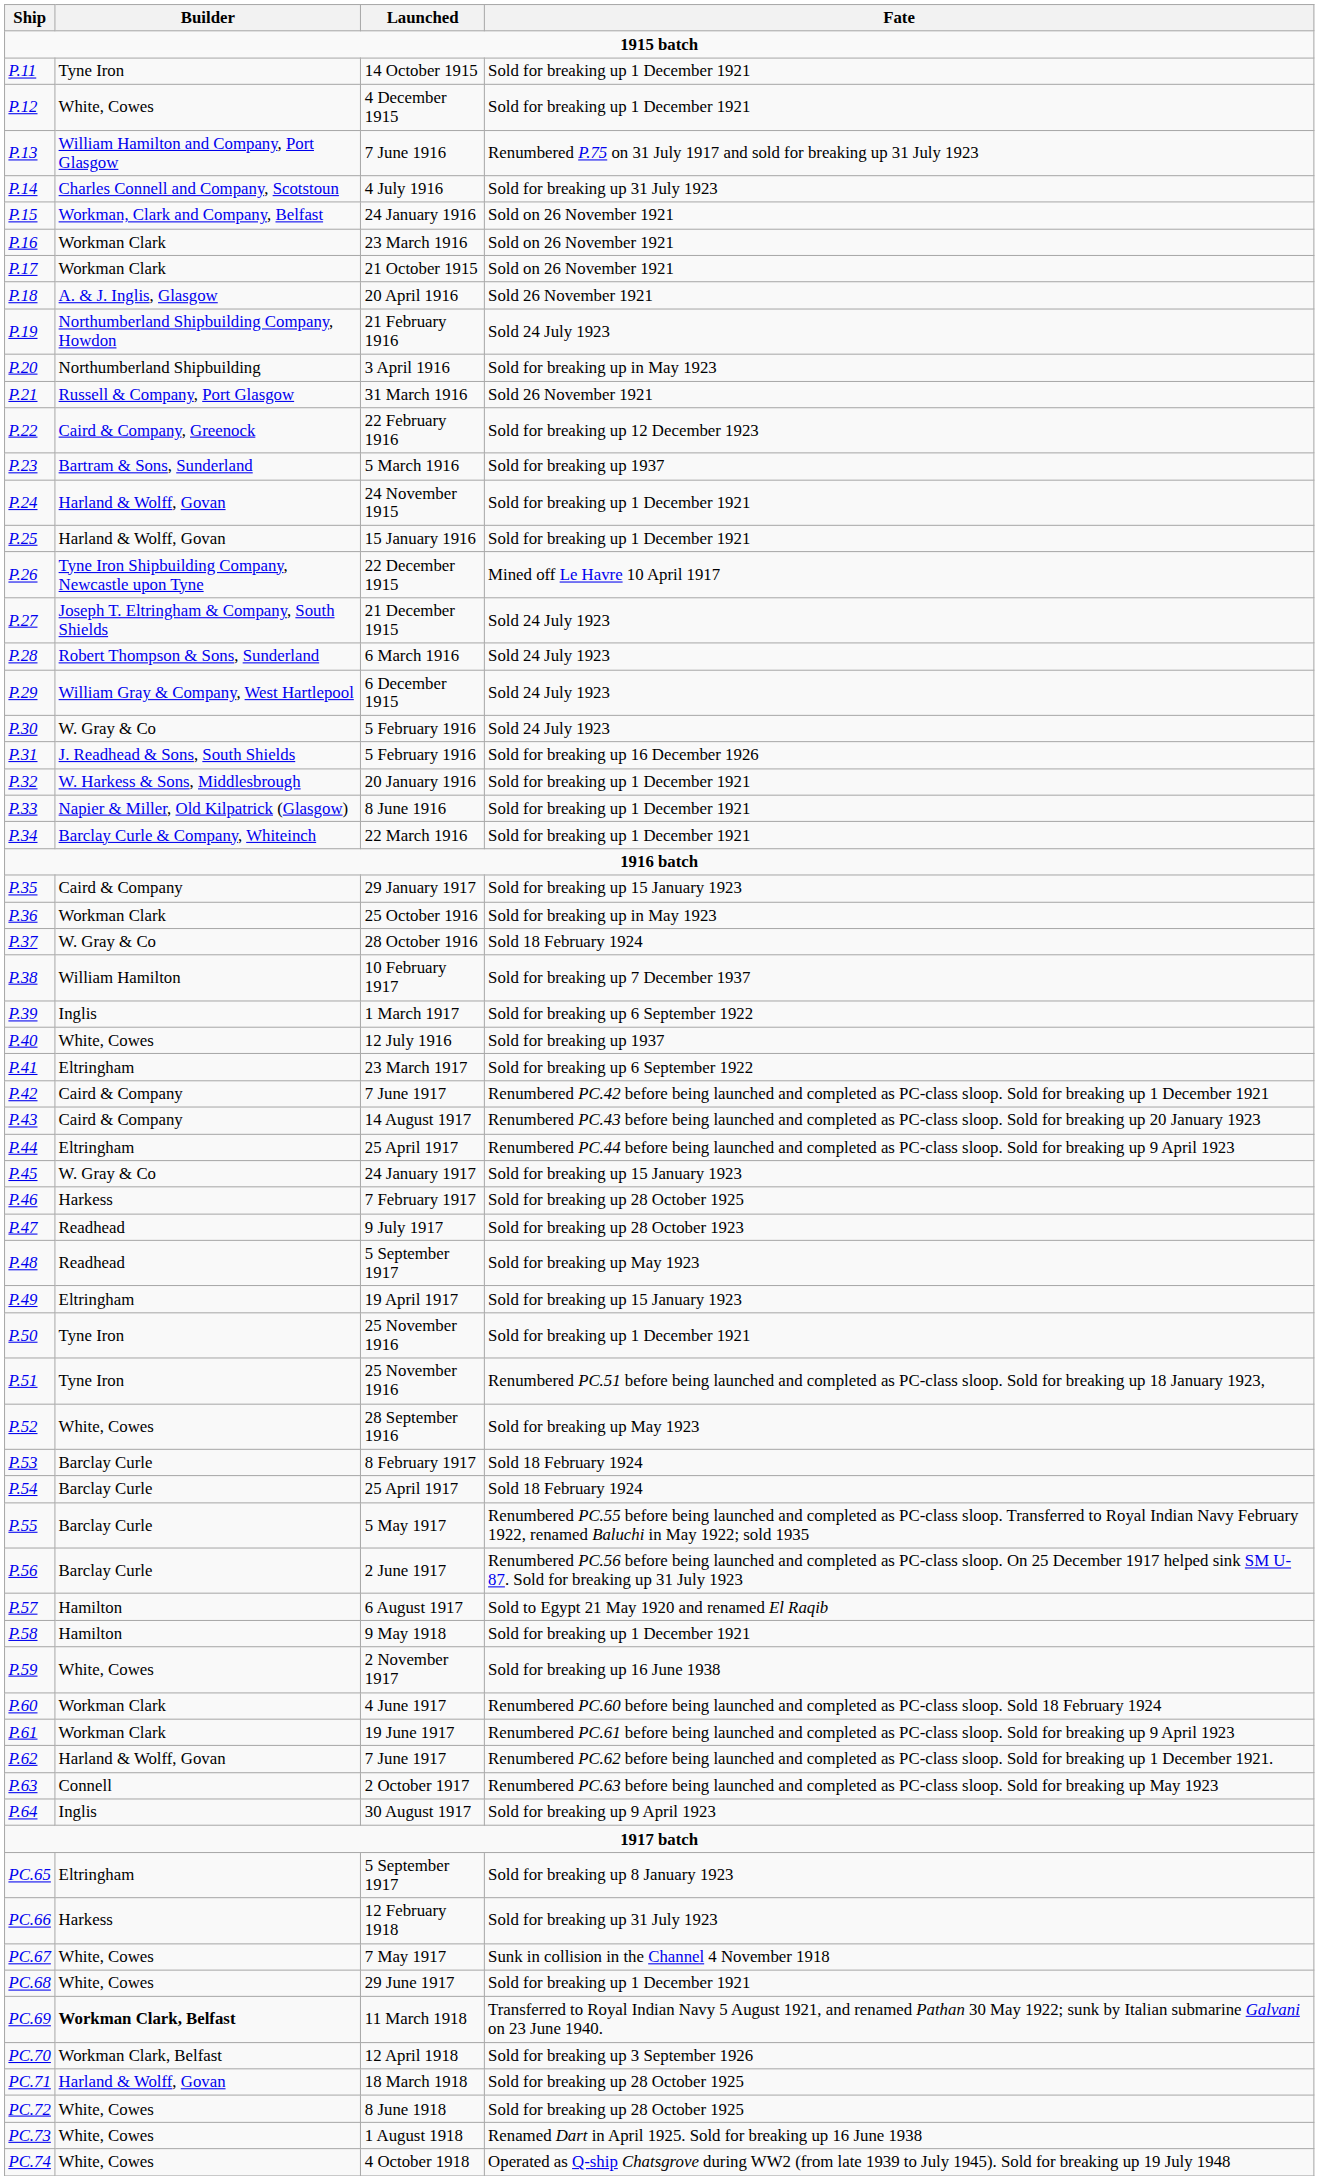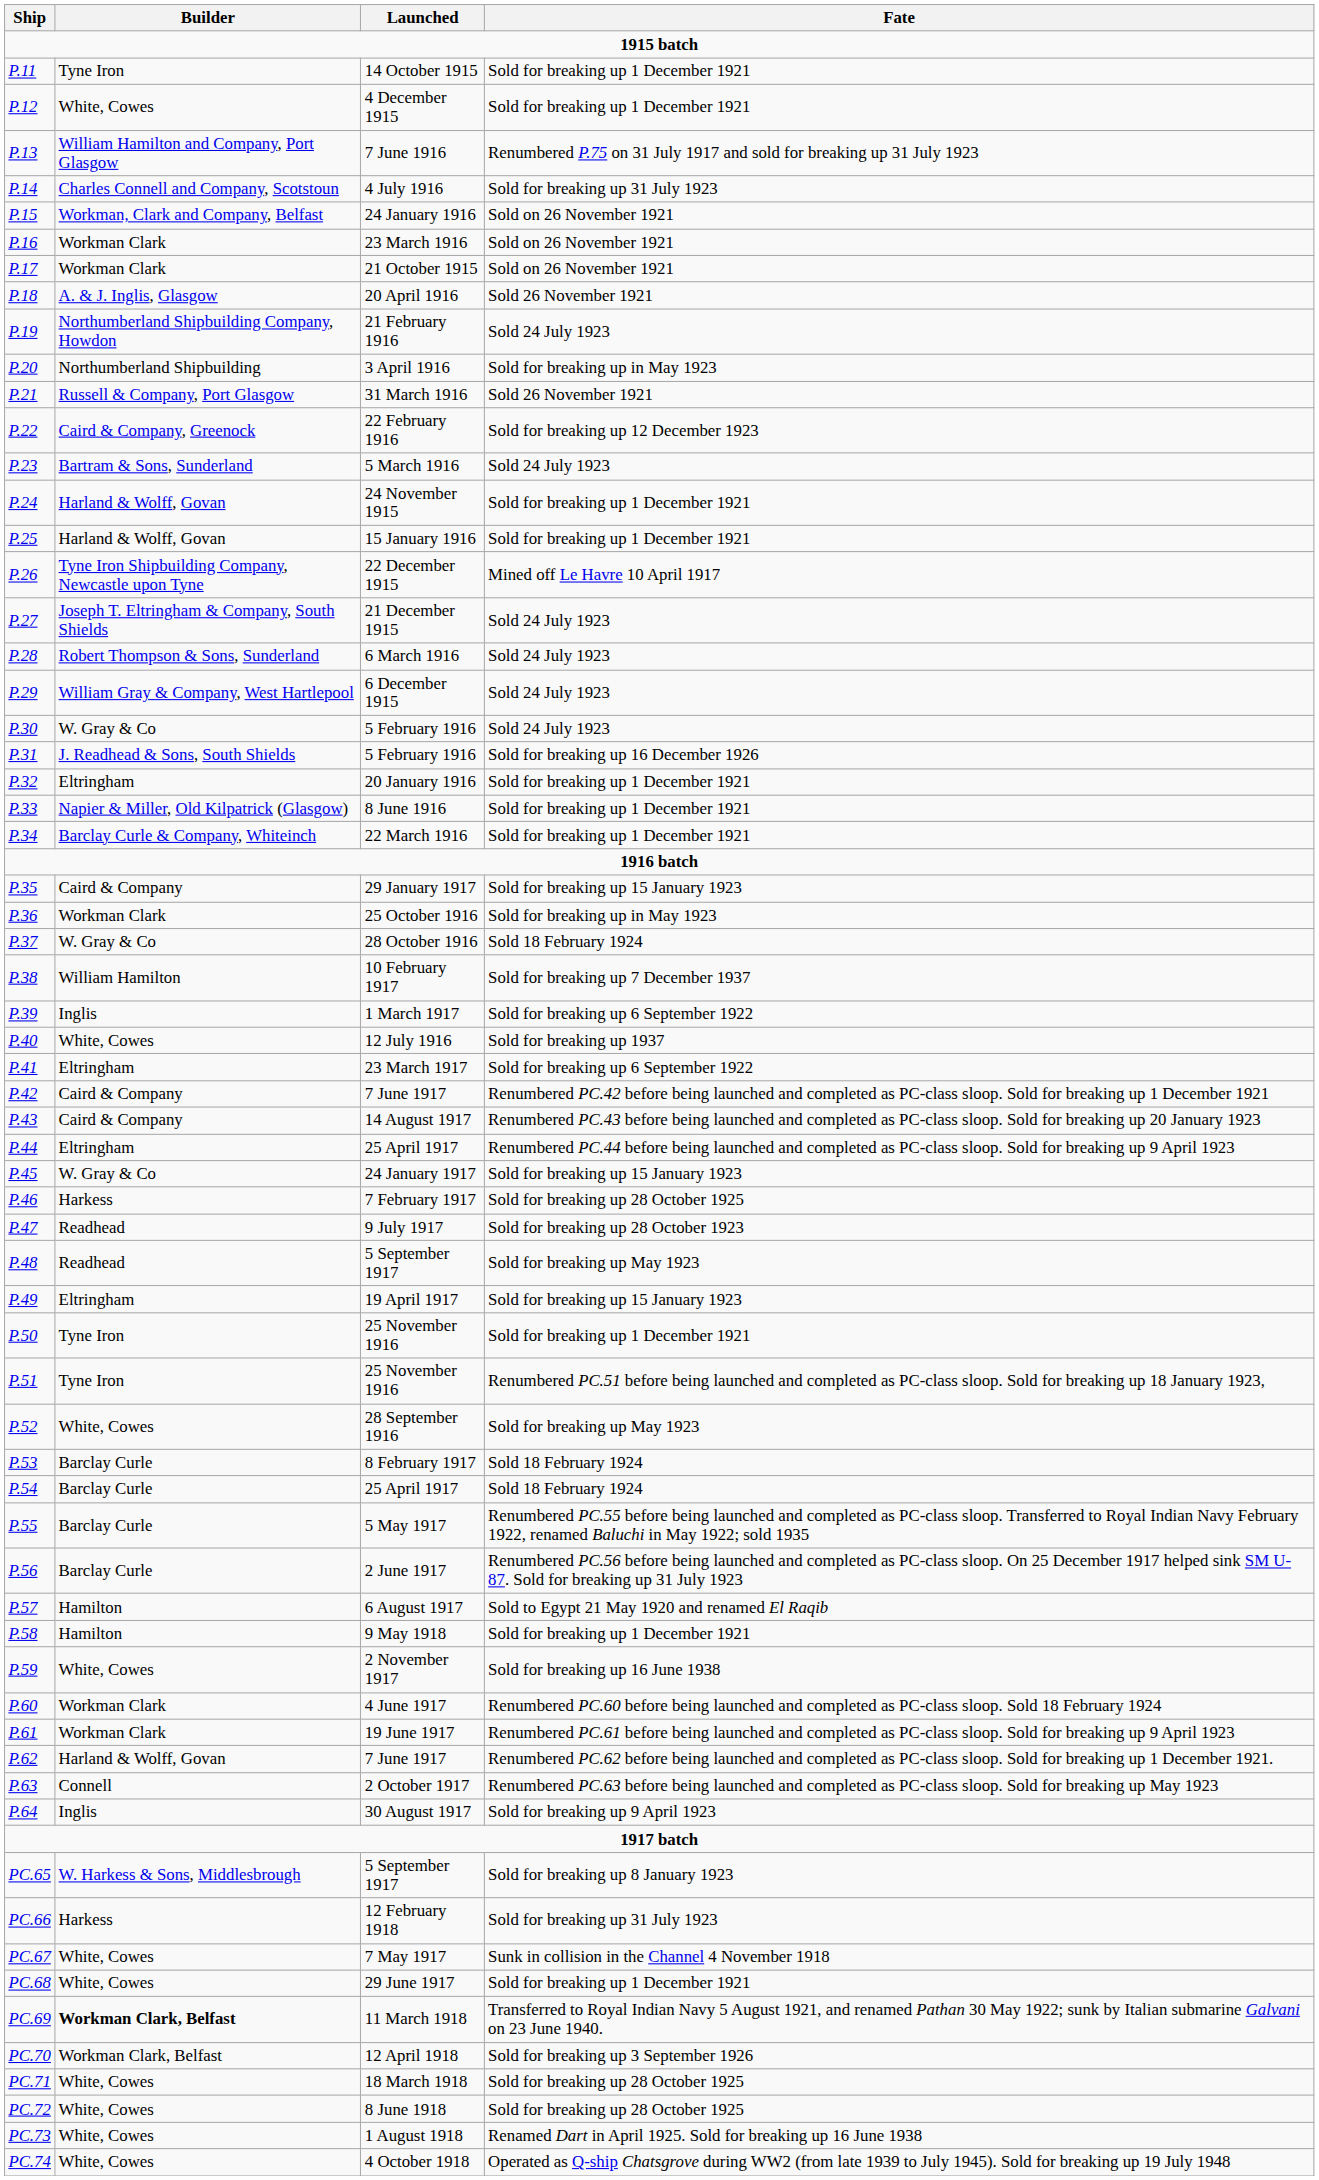5 March 1916 | Fate: Sold for breaking up 1937 -> Sold 24 July 1923
20 January 1916 | Builder: W. Harkess & Sons, Middlesbrough -> Eltringham
PC.65 / 5 September 1917 | Builder: Eltringham -> W. Harkess & Sons, Middlesbrough
18 March 1918 | Builder: Harland & Wolff, Govan -> White, Cowes
